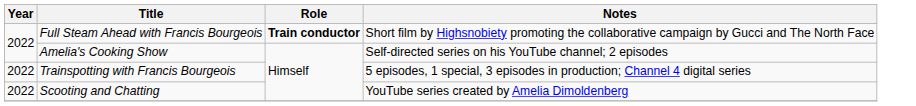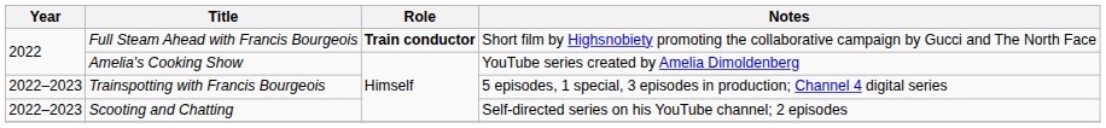Amelia's Cooking Show | Notes: Self-directed series on his YouTube channel; 2 episodes -> YouTube series created by Amelia Dimoldenberg
Trainspotting with Francis Bourgeois | Year: 2022 -> 2022–2023
Scooting and Chatting | Year: 2022 -> 2022–2023
Scooting and Chatting | Notes: YouTube series created by Amelia Dimoldenberg -> Self-directed series on his YouTube channel; 2 episodes
